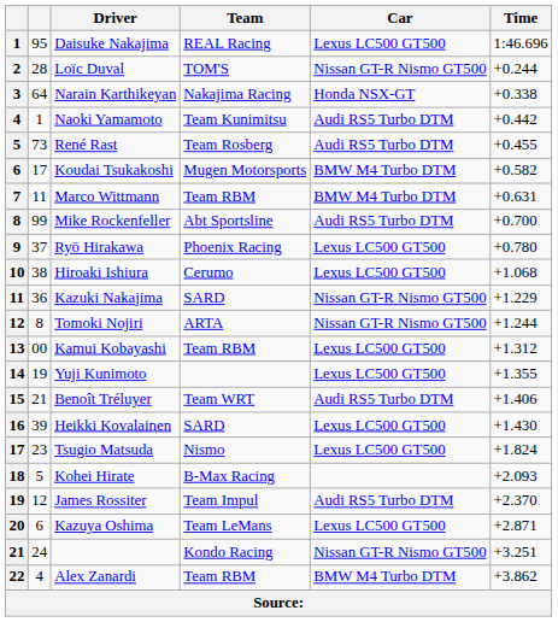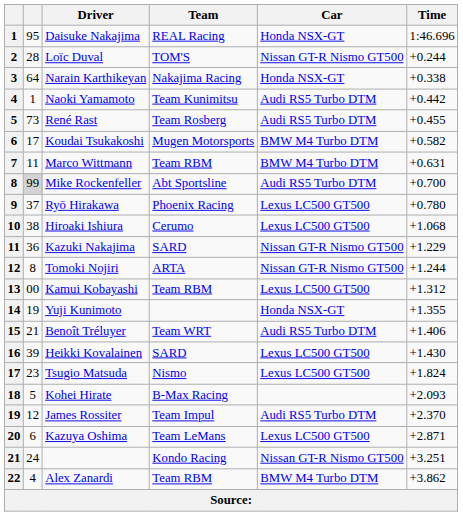Daisuke Nakajima | Car: Lexus LC500 GT500 -> Honda NSX-GT
Mike Rockenfeller | column 2: no background -> lightgrey background
Yuji Kunimoto | Car: Lexus LC500 GT500 -> Honda NSX-GT
